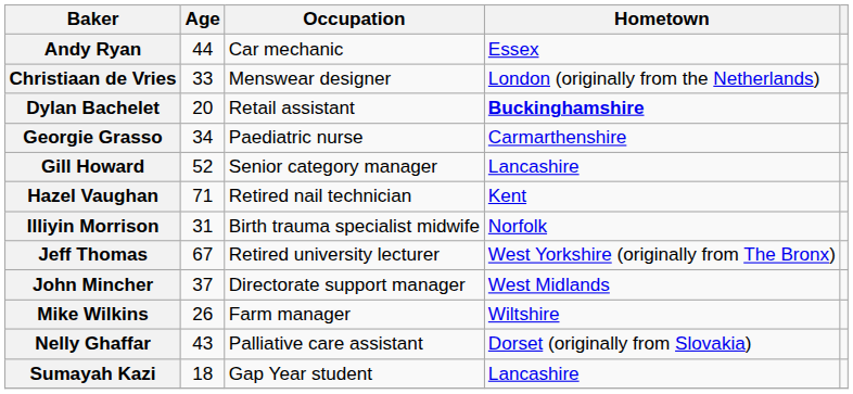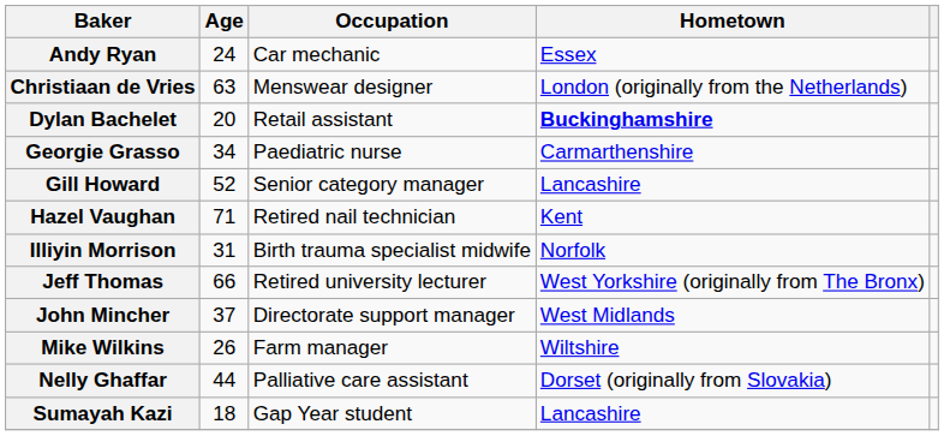Andy Ryan | Age: 44 -> 24
Christiaan de Vries | Age: 33 -> 63
Jeff Thomas | Age: 67 -> 66
Nelly Ghaffar | Age: 43 -> 44
